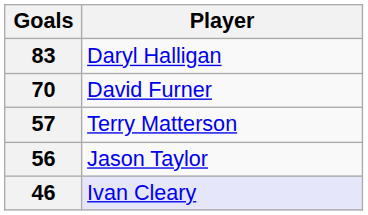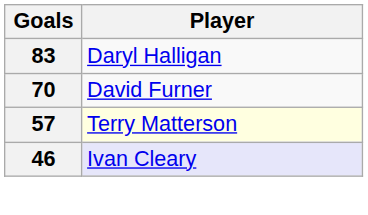57 | Player: no background -> lightyellow background
- row: 56 | Jason Taylor
